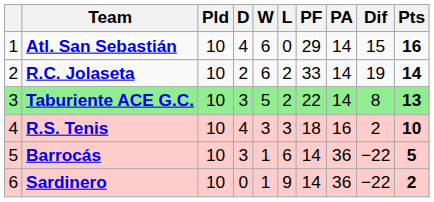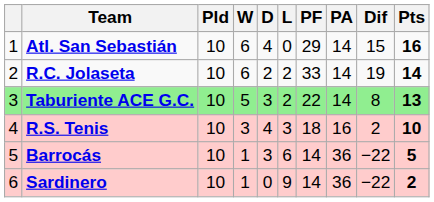columns swapped: W <-> D
